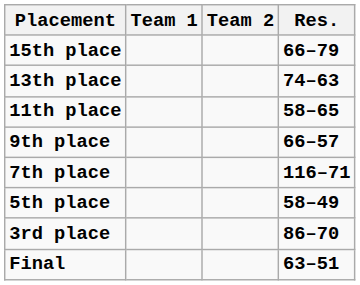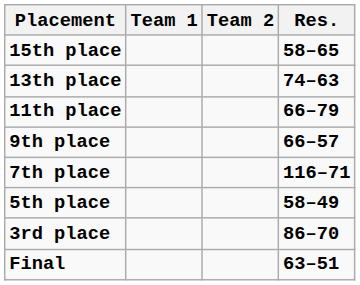15th place | Res.: 66–79 -> 58–65
11th place | Res.: 58–65 -> 66–79
